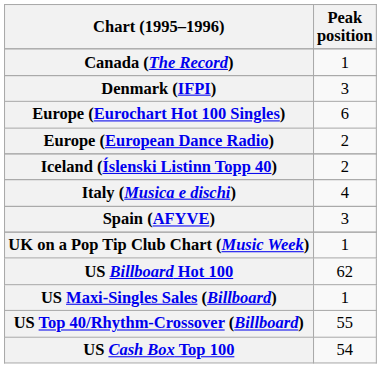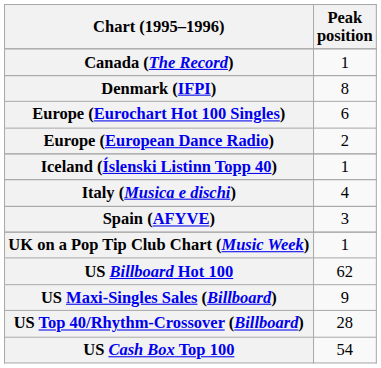Denmark (IFPI) | Peak position: 3 -> 8
Iceland (Íslenski Listinn Topp 40) | Peak position: 2 -> 1
US Maxi-Singles Sales (Billboard) | Peak position: 1 -> 9
US Top 40/Rhythm-Crossover (Billboard) | Peak position: 55 -> 28
